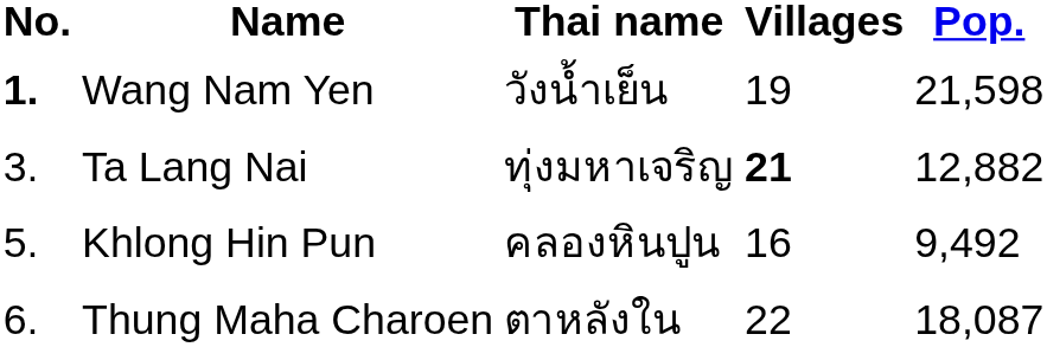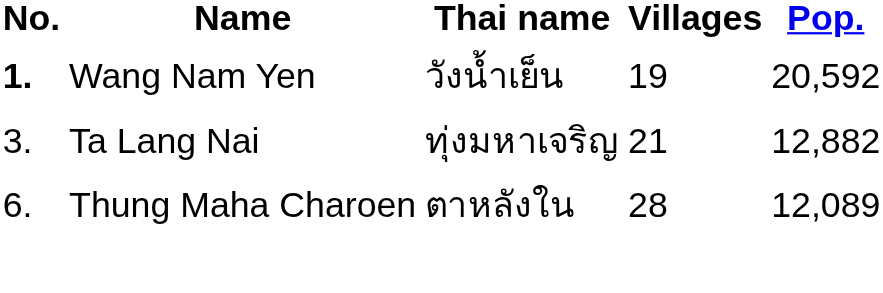Wang Nam Yen | Pop.: 21,598 -> 20,592
Ta Lang Nai | Villages: bold -> normal
- row: 5. | Khlong Hin Pun | คลองหินปูน | 16 | 9,492
Thung Maha Charoen | Villages: 22 -> 28
Thung Maha Charoen | Pop.: 18,087 -> 12,089
